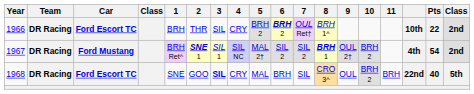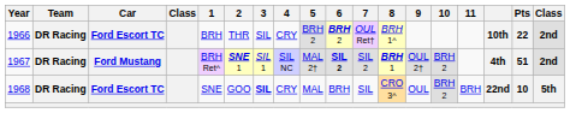1967 | 6: normal -> bold
1967 | Pts: 54 -> 51
1968 | Pts: 40 -> 10
